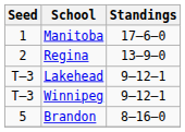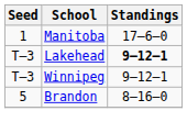- row: 2 | Regina | 13–9–0
Lakehead | Standings: normal -> bold
